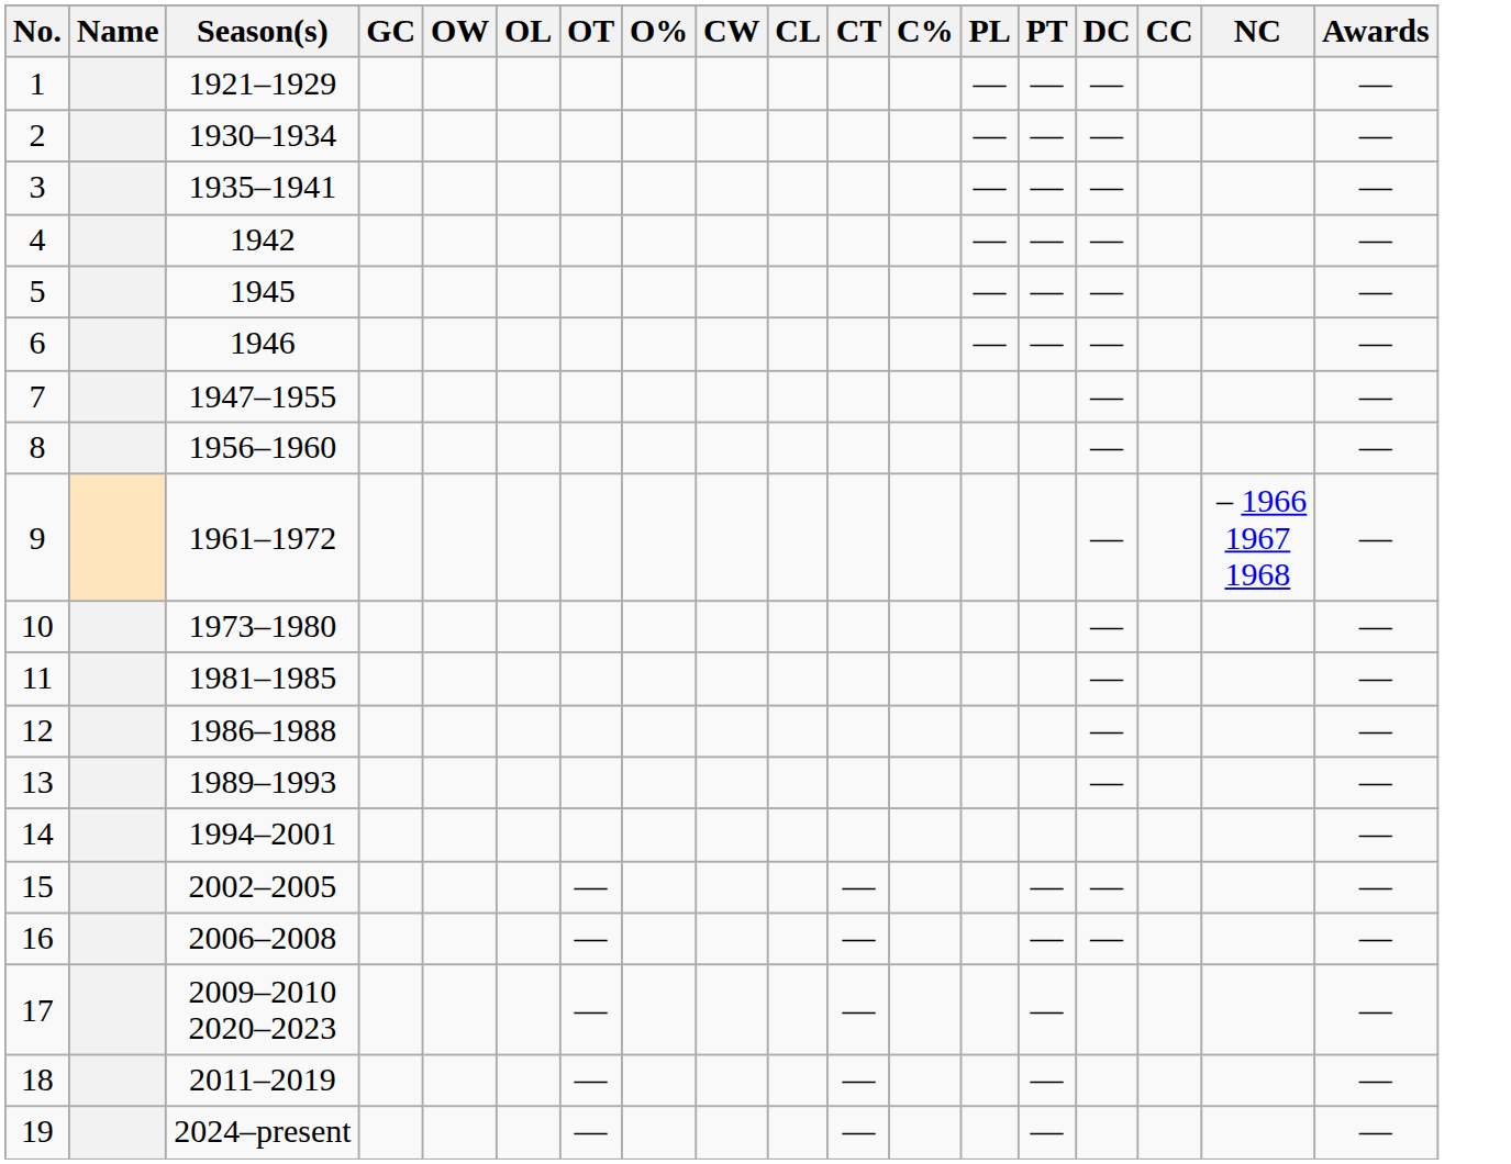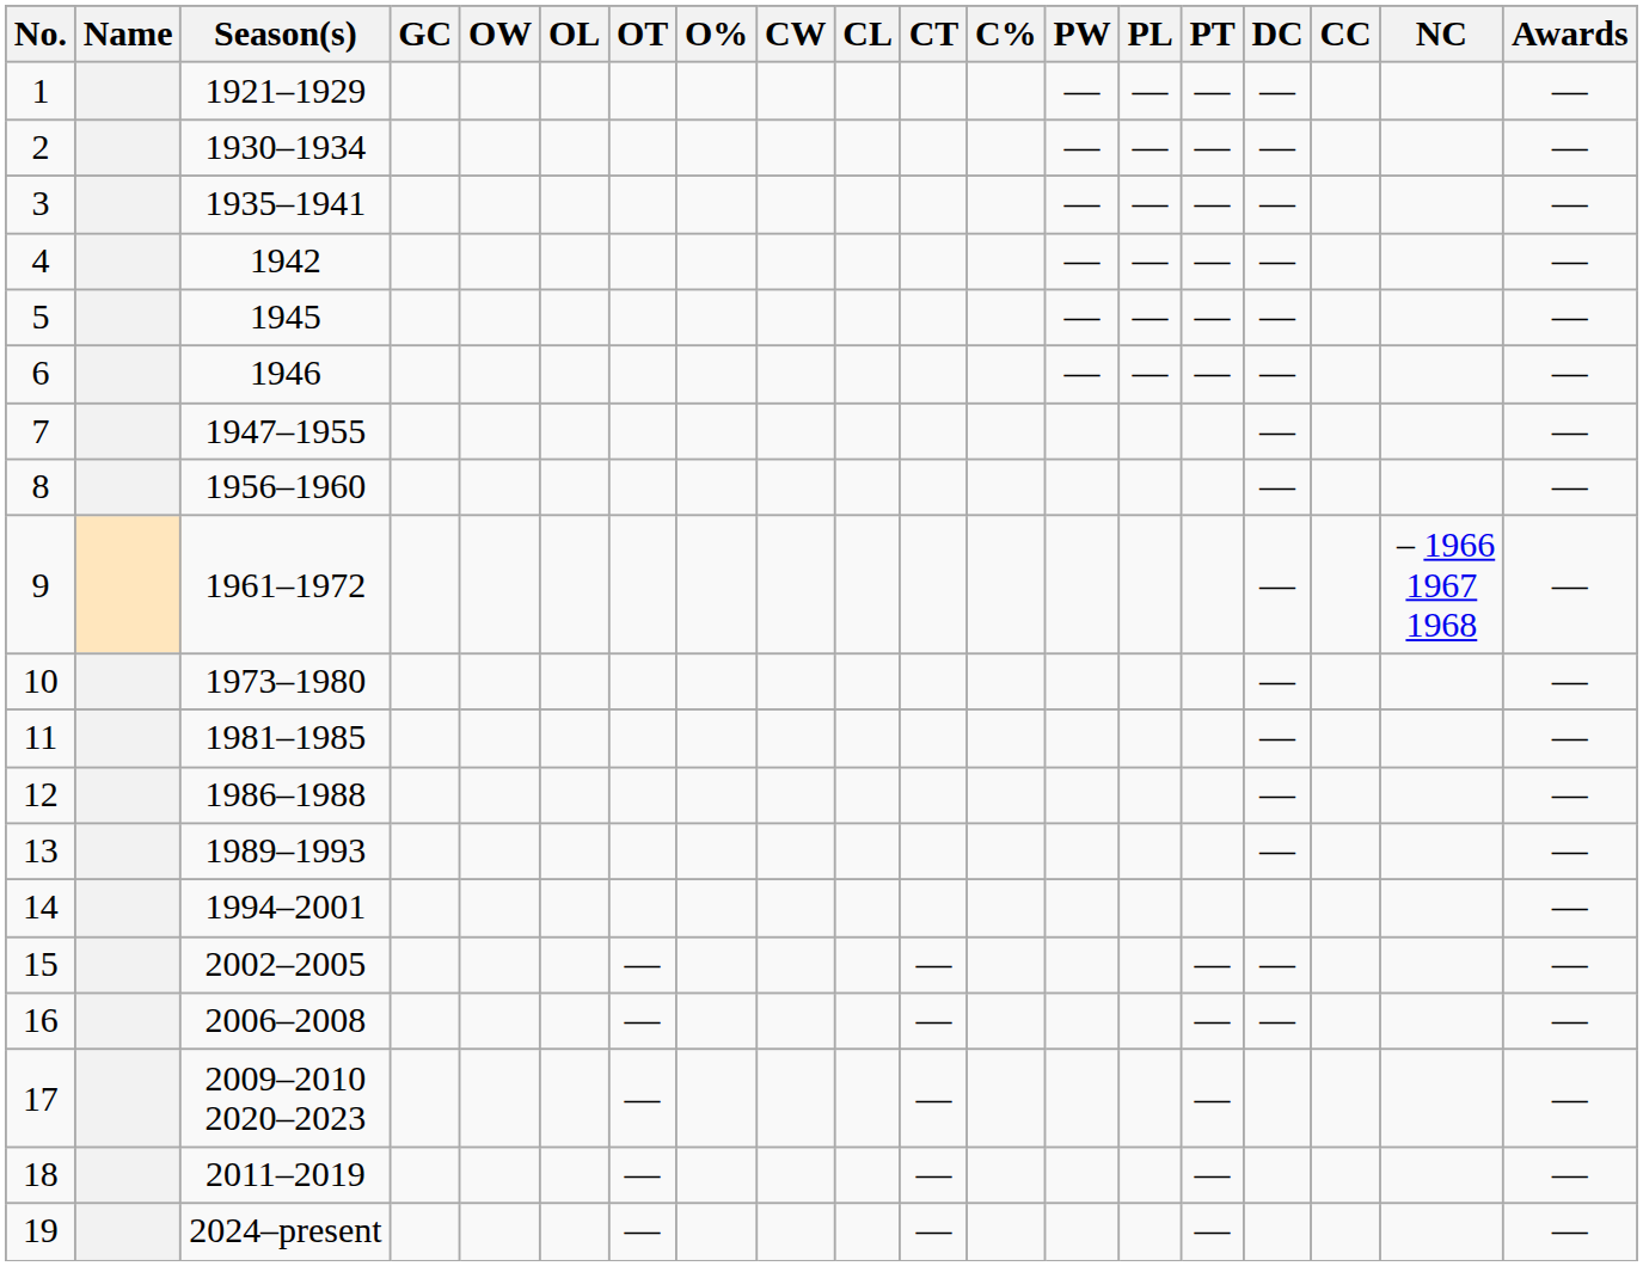+ column: PW | — | — | — | — | — | —
